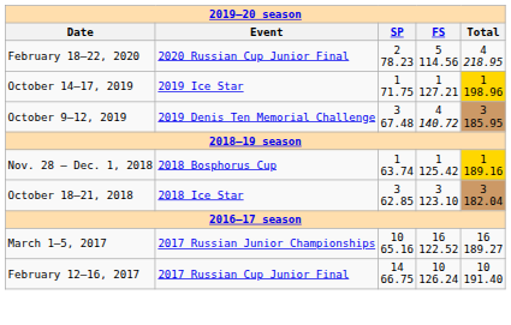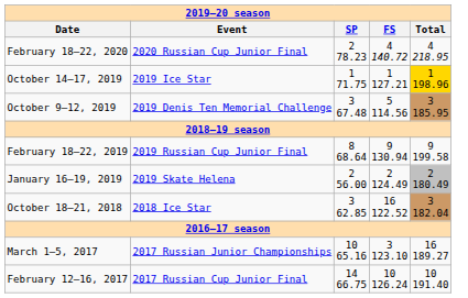February 18–22, 2020 | column 4: 5 114.56 -> 4 140.72
October 9–12, 2019 | column 4: 4 140.72 -> 5 114.56
+ row: February 18–22, 2019 | 2019 Russian Cup Junior Final | 8 68.64 | 9 130.94 | 9 199.58
+ row: January 16–19, 2019 | 2019 Skate Helena | 2 56.00 | 2 124.49 | 2 180.49
- row: Nov. 28 – Dec. 1, 2018 | 2018 Bosphorus Cup | 1 63.74 | 1 125.42 | 1 189.16
October 18–21, 2018 | column 4: 3 123.10 -> 16 122.52
March 1–5, 2017 | column 4: 16 122.52 -> 3 123.10
